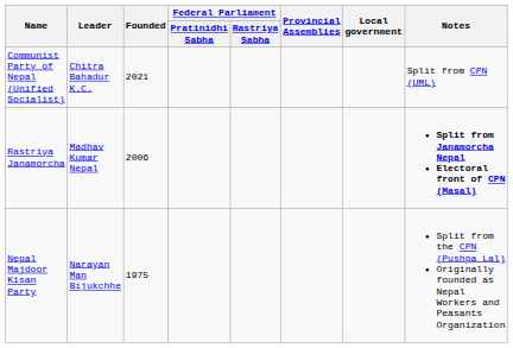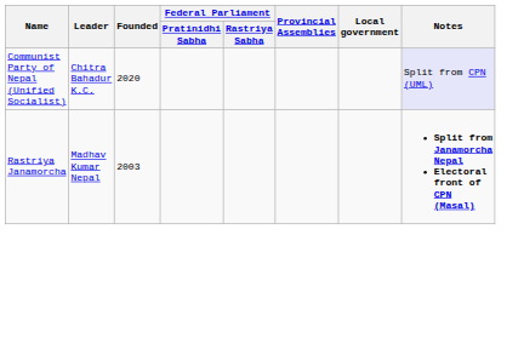Communist Party of Nepal (Unified Socialist) | Founded: 2021 -> 2020
Communist Party of Nepal (Unified Socialist) | Notes: no background -> lavender background
Rastriya Janamorcha | Founded: 2006 -> 2003
- row: Nepal Majdoor Kisan Party | Narayan Man Bijukchhe | 1975 | Split from the CPN (Pushpa Lal) Originally founded as Nepal Workers and Peasants Organization
